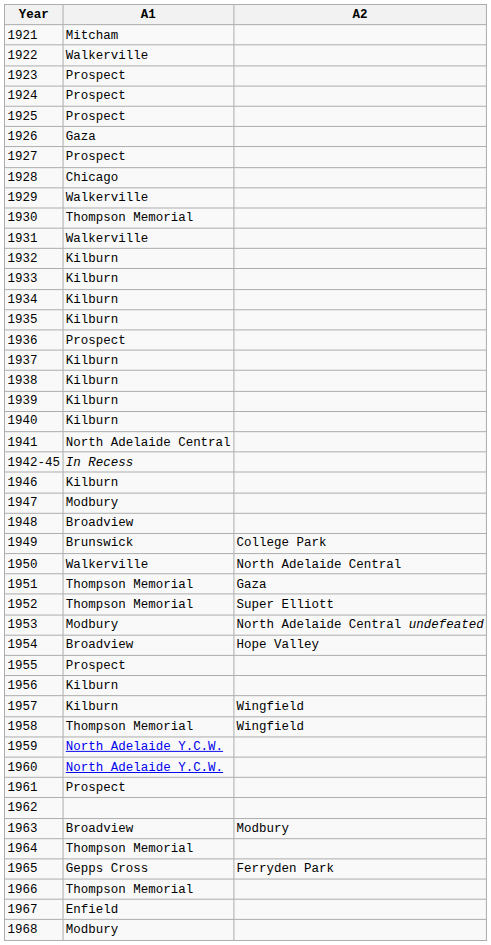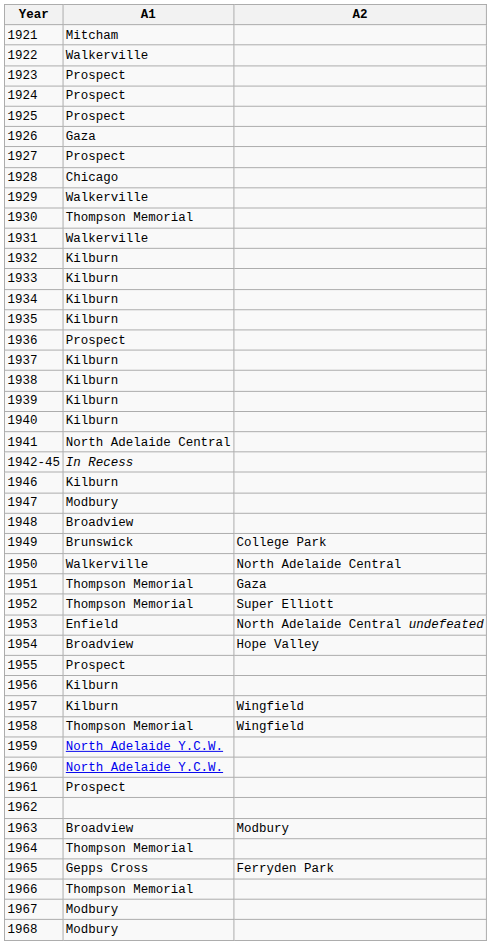1953 | A1: Modbury -> Enfield
1967 | A1: Enfield -> Modbury
